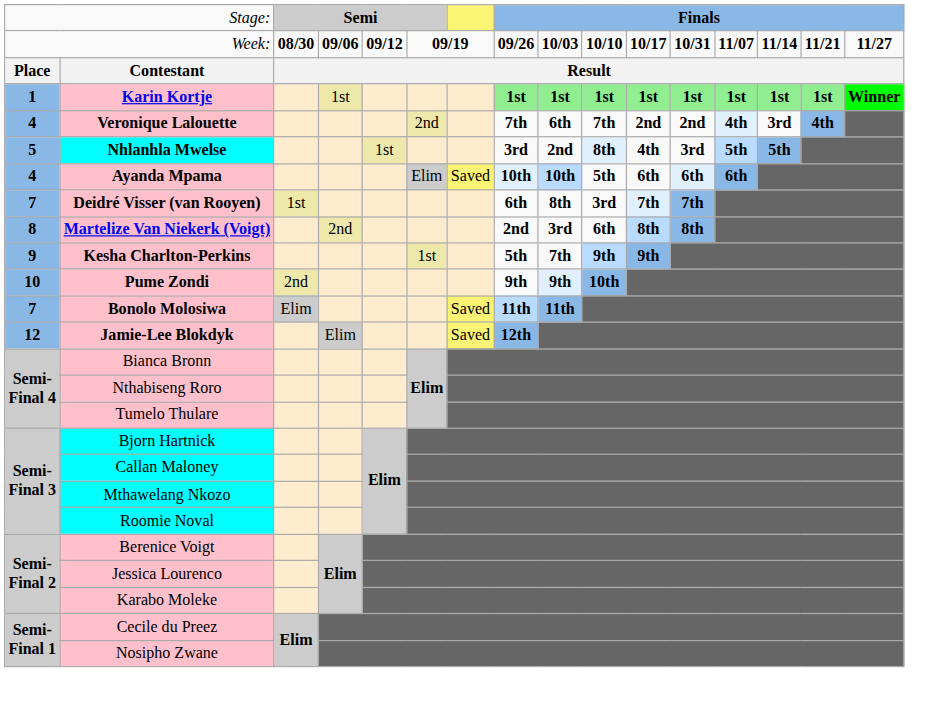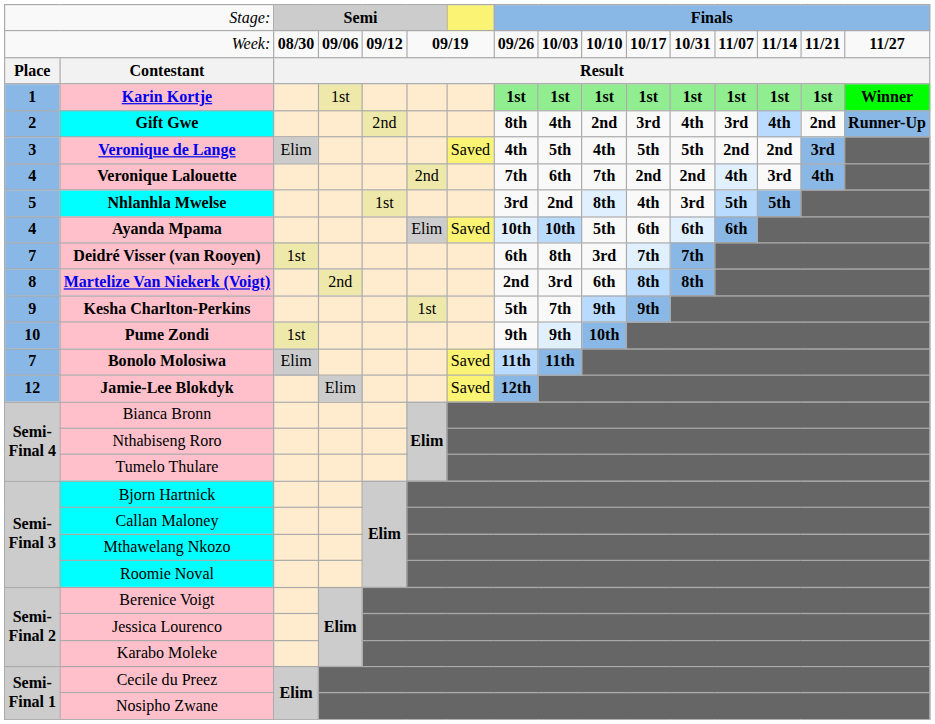+ row: 2 | Gift Gwe | 2nd | 8th | 4th | 2nd | 3rd | 4th | 3rd | 4th | 2nd | Runner-Up
+ row: 3 | Veronique de Lange | Elim | Saved | 4th | 5th | 4th | 5th | 5th | 2nd | 2nd | 3rd
Pume Zondi | column 3: 2nd -> 1st
